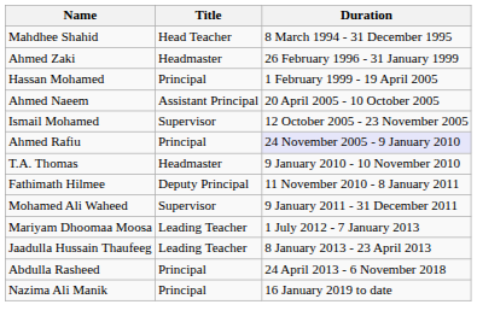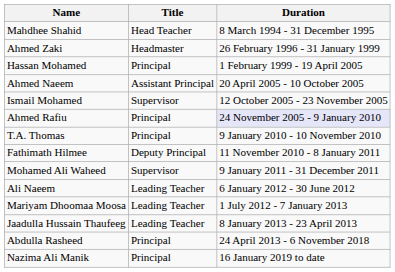T.A. Thomas | Title: Headmaster -> Principal
+ row: Ali Naeem | Leading Teacher | 6 January 2012 - 30 June 2012
